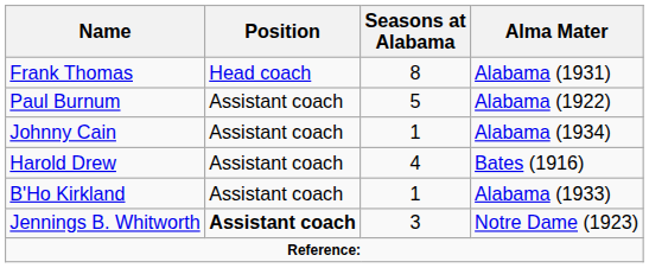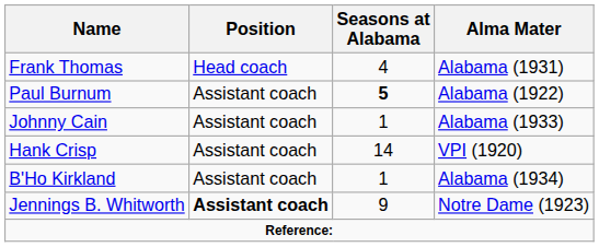Frank Thomas | Seasons at Alabama: 8 -> 4
Paul Burnum | Seasons at Alabama: normal -> bold
Johnny Cain | Alma Mater: Alabama (1934) -> Alabama (1933)
+ row: Hank Crisp | Assistant coach | 14 | VPI (1920)
- row: Harold Drew | Assistant coach | 4 | Bates (1916)
B'Ho Kirkland | Alma Mater: Alabama (1933) -> Alabama (1934)
Jennings B. Whitworth | Seasons at Alabama: 3 -> 9
